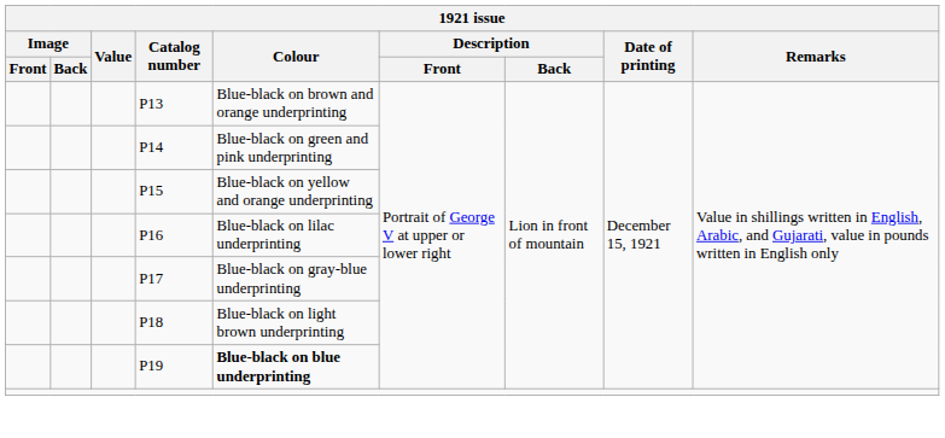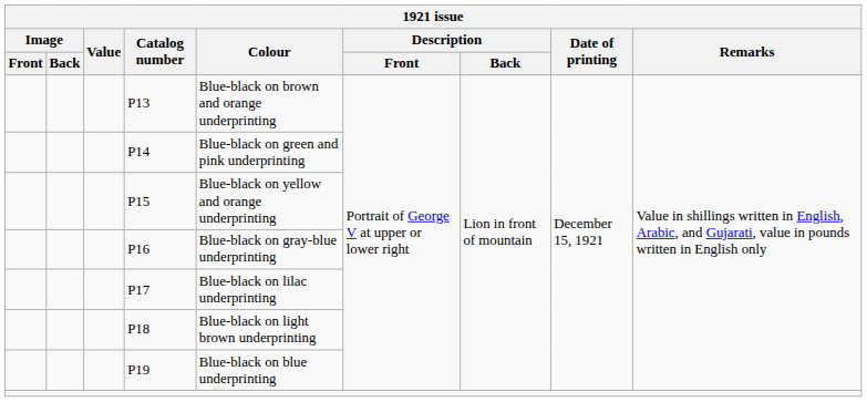P16 | Colour: Blue-black on lilac underprinting -> Blue-black on gray-blue underprinting
P17 | Colour: Blue-black on gray-blue underprinting -> Blue-black on lilac underprinting
P19 | Colour: bold -> normal
